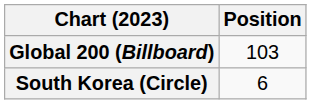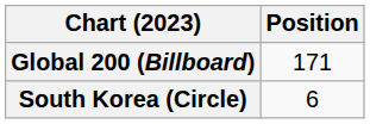Global 200 (Billboard) | Position: 103 -> 171
